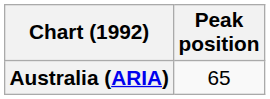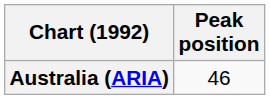Australia (ARIA) | Peak position: 65 -> 46
